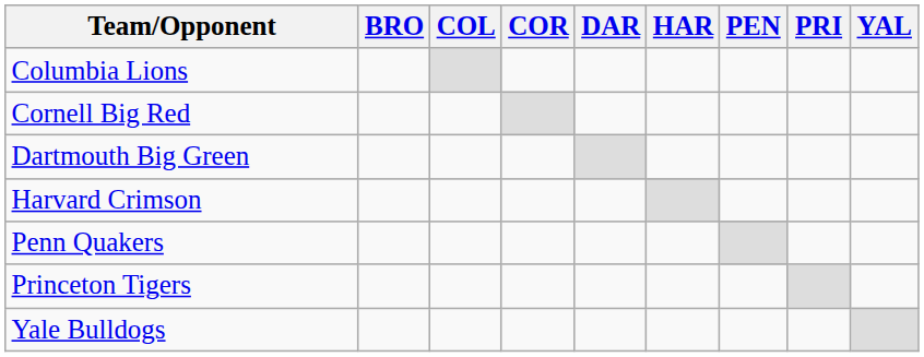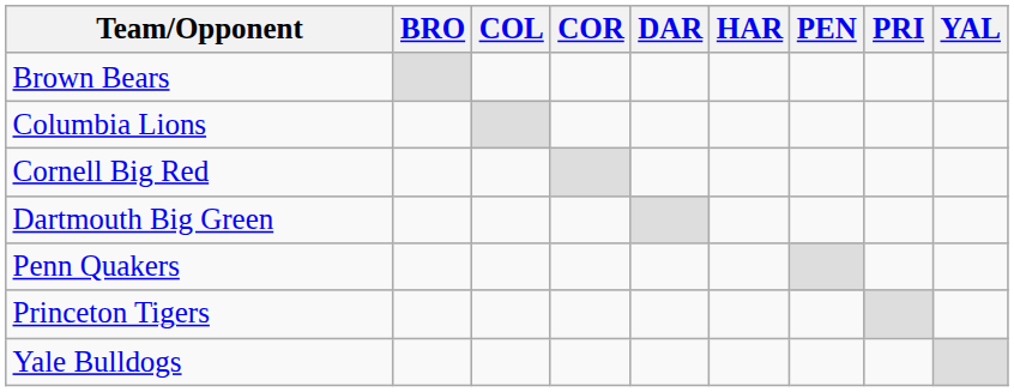+ row: Brown Bears
- row: Harvard Crimson
